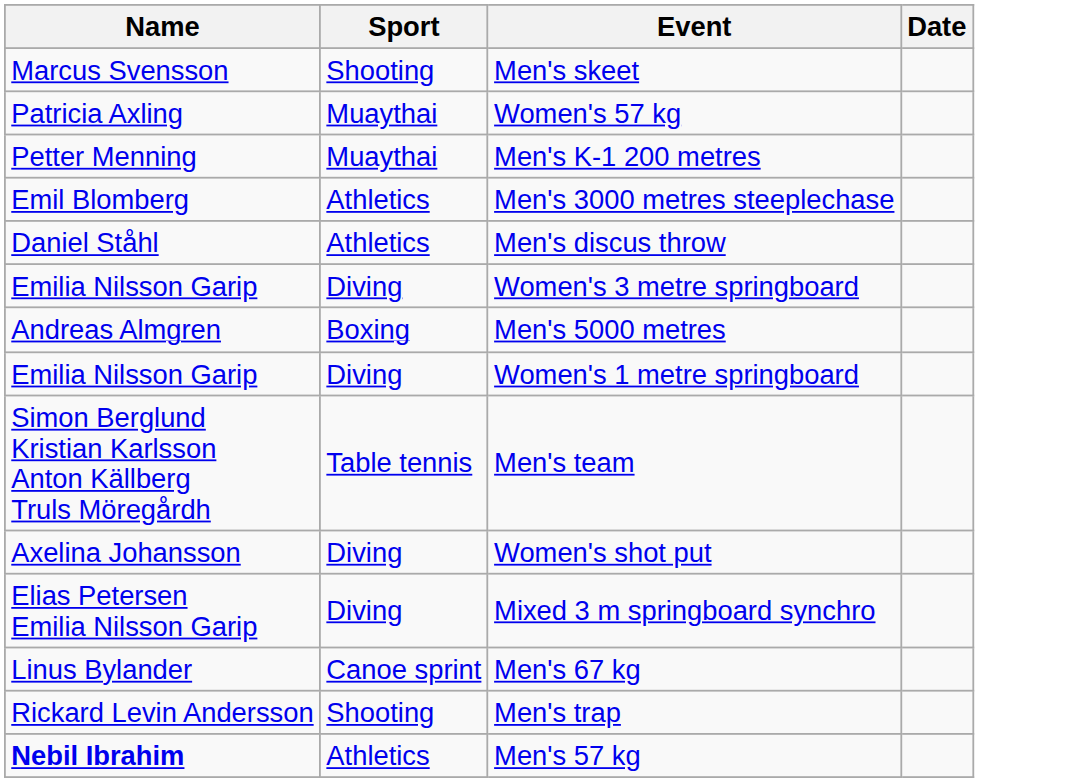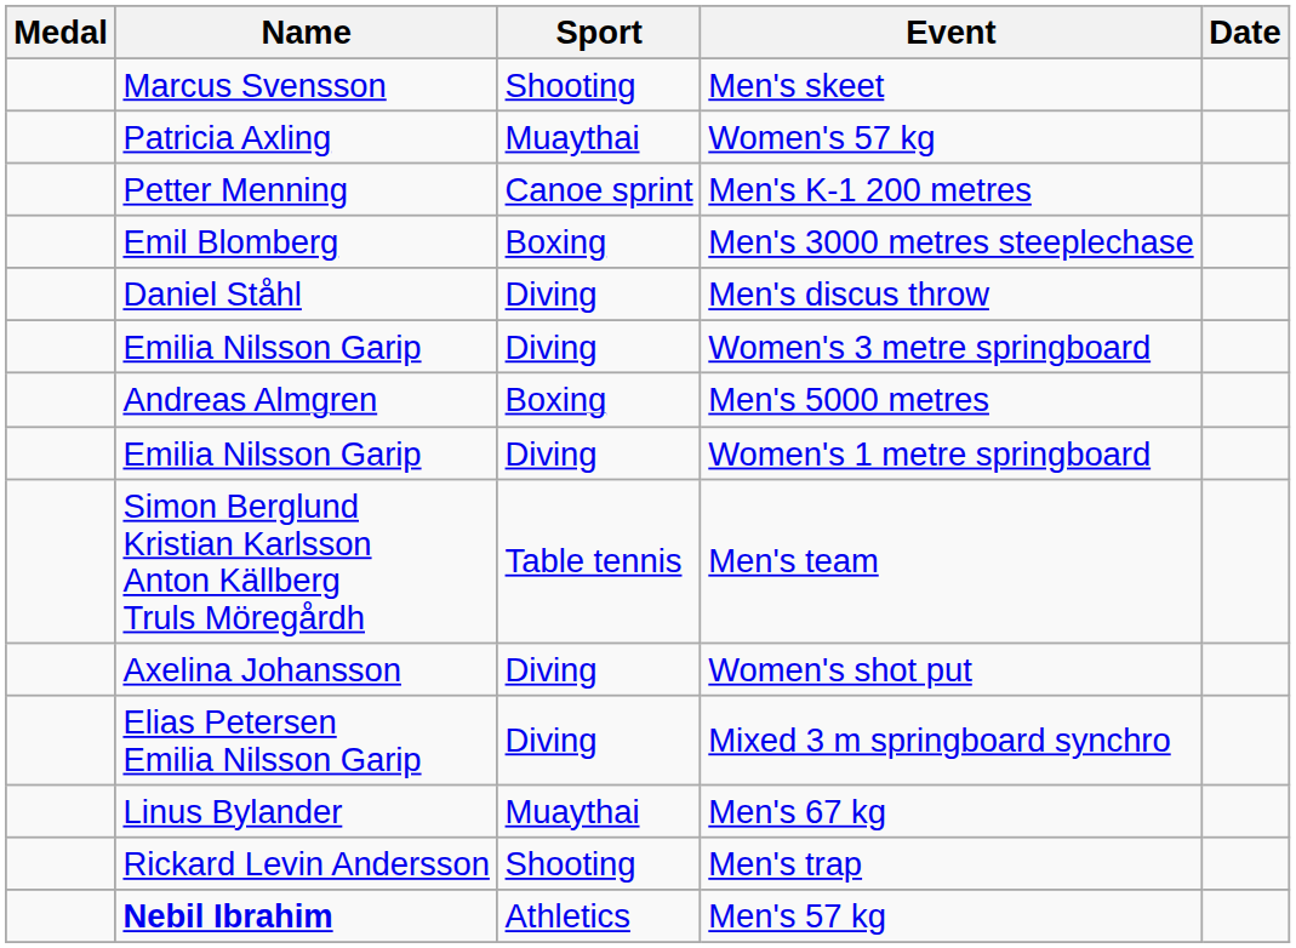+ column: Medal
Men's K-1 200 metres | Sport: Muaythai -> Canoe sprint
Men's 3000 metres steeplechase | Sport: Athletics -> Boxing
Men's discus throw | Sport: Athletics -> Diving
Men's 67 kg | Sport: Canoe sprint -> Muaythai
